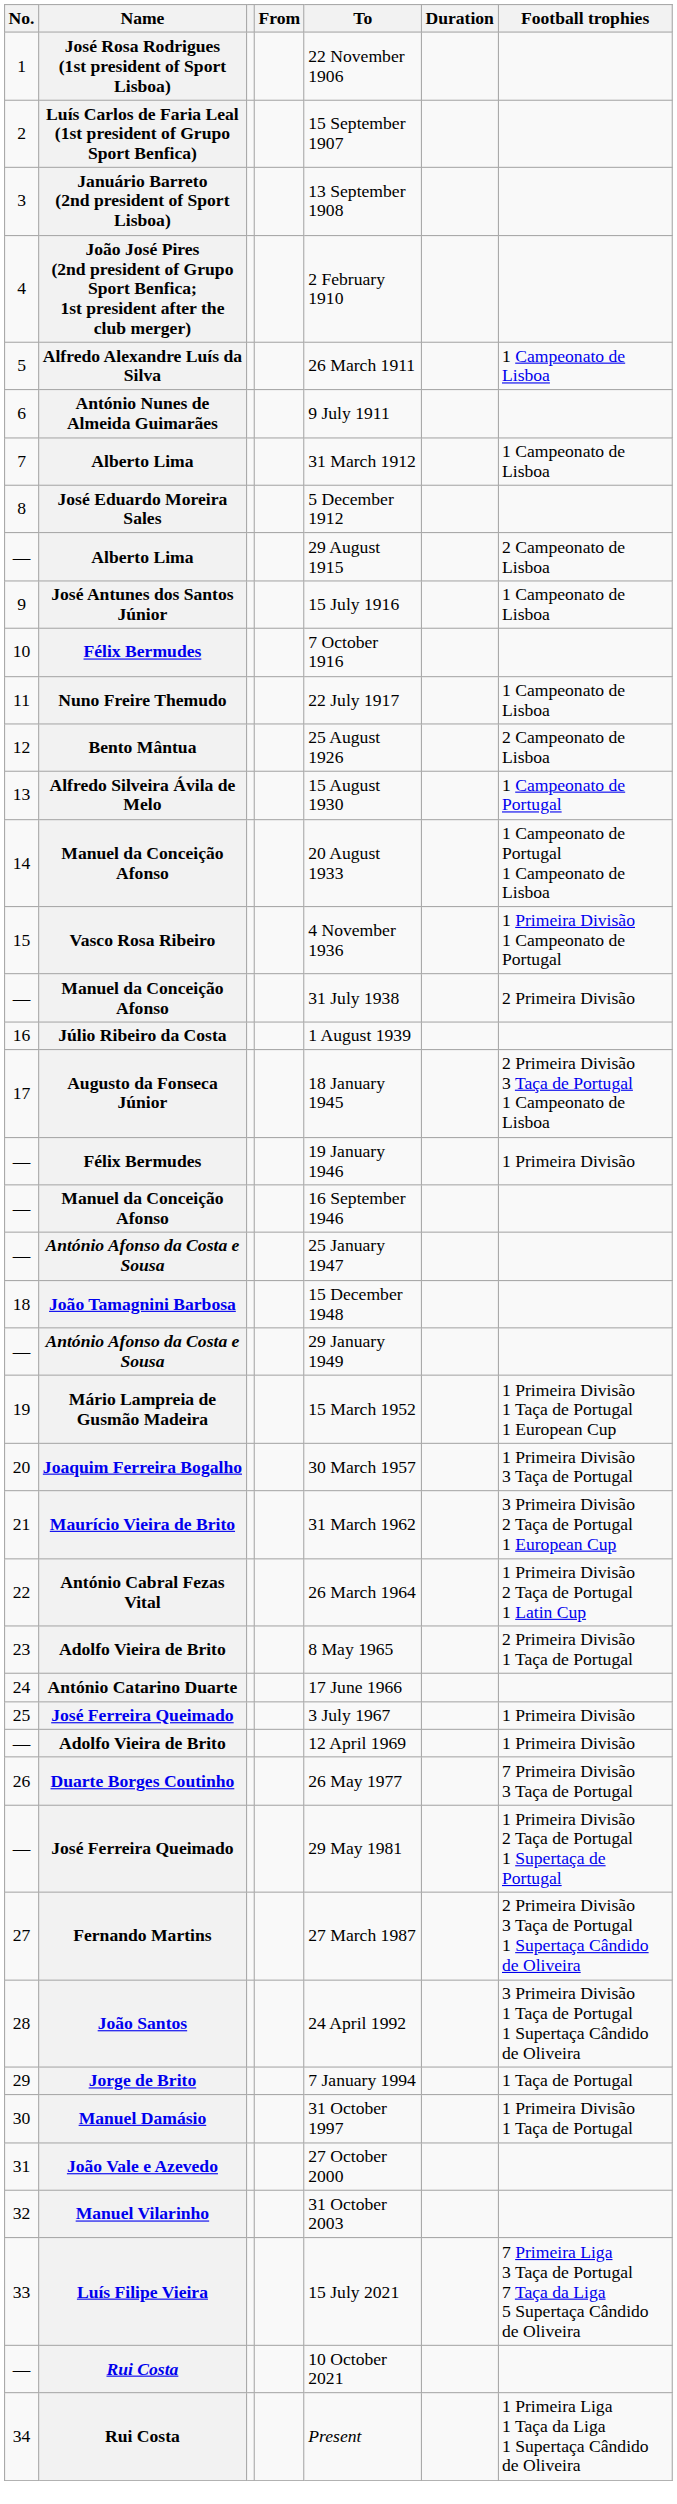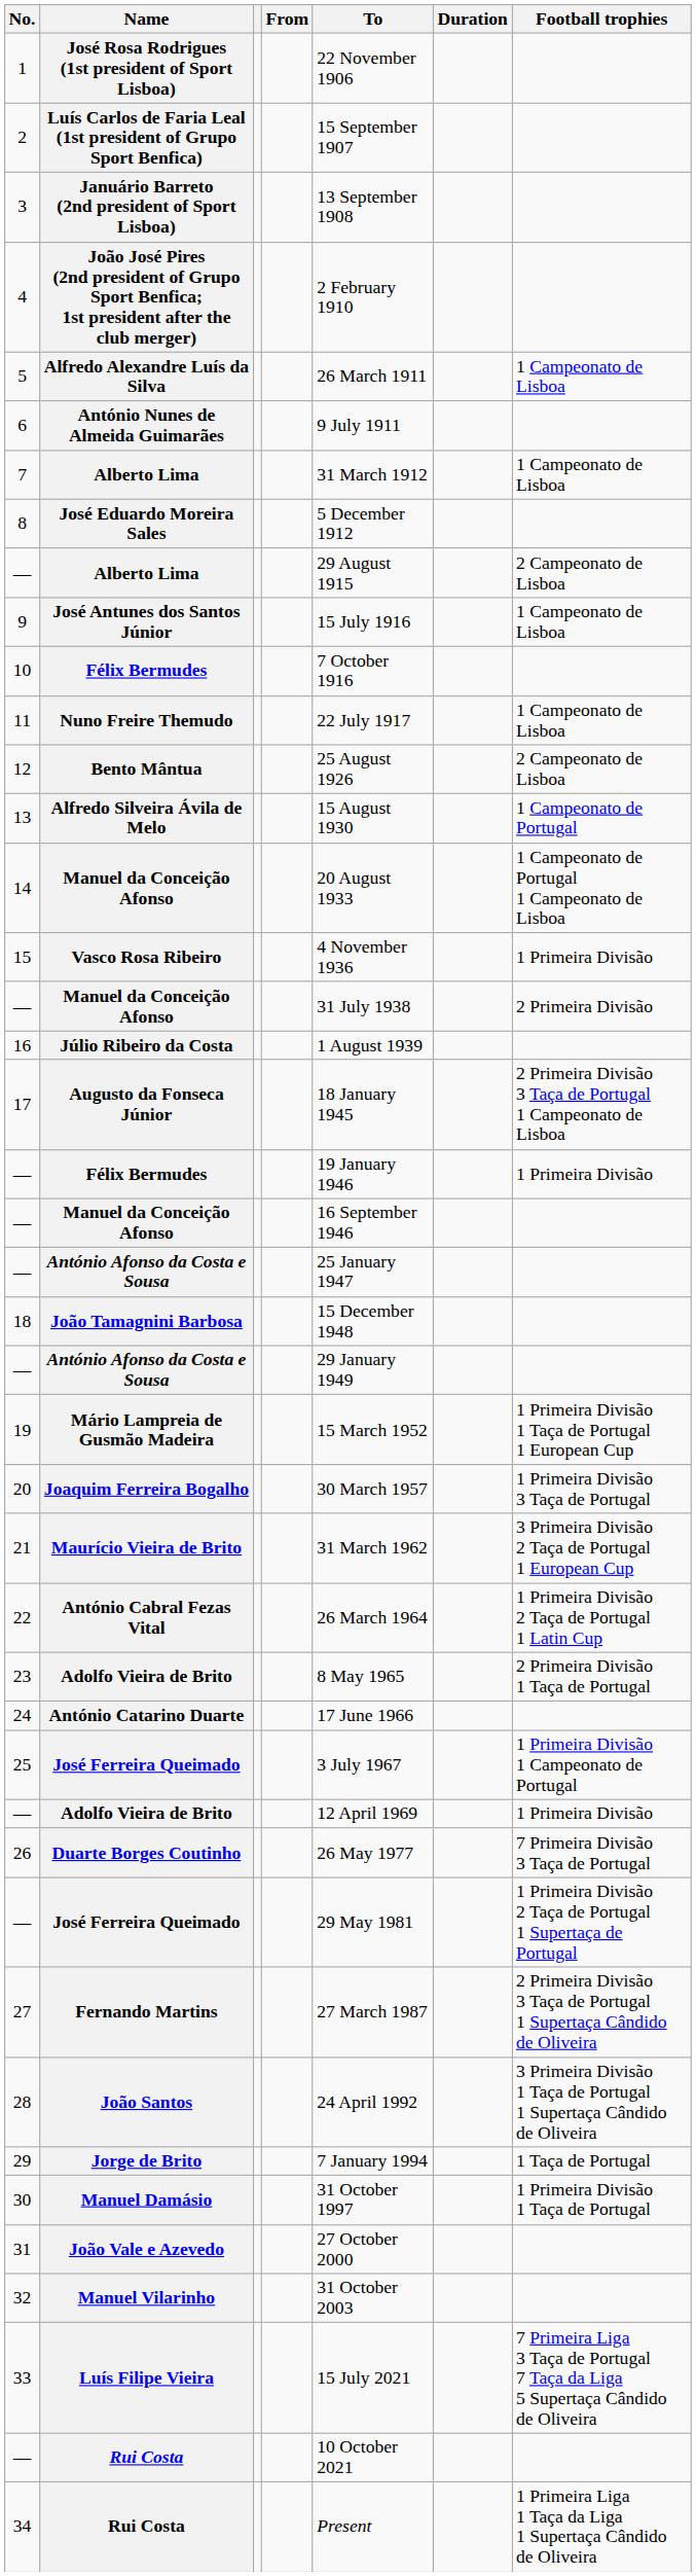15 | Football trophies: 1 Primeira Divisão 1 Campeonato de Portugal -> 1 Primeira Divisão
25 | Football trophies: 1 Primeira Divisão -> 1 Primeira Divisão 1 Campeonato de Portugal
